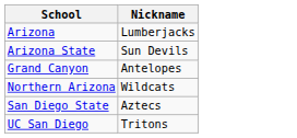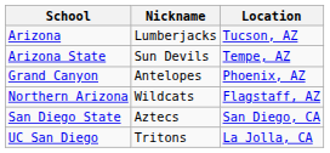+ column: Location | Tucson, AZ | Tempe, AZ | Phoenix, AZ | Flagstaff, AZ | San Diego, CA | La Jolla, CA
